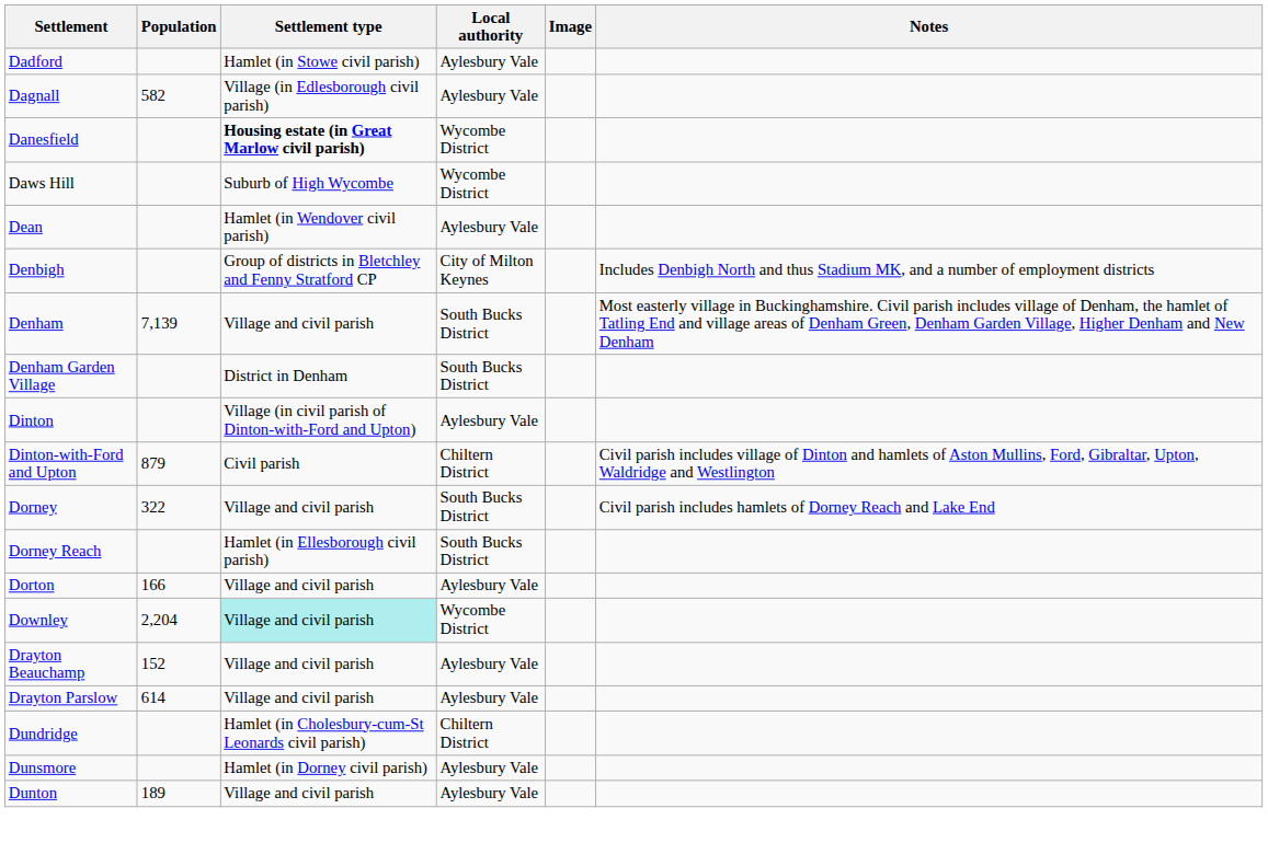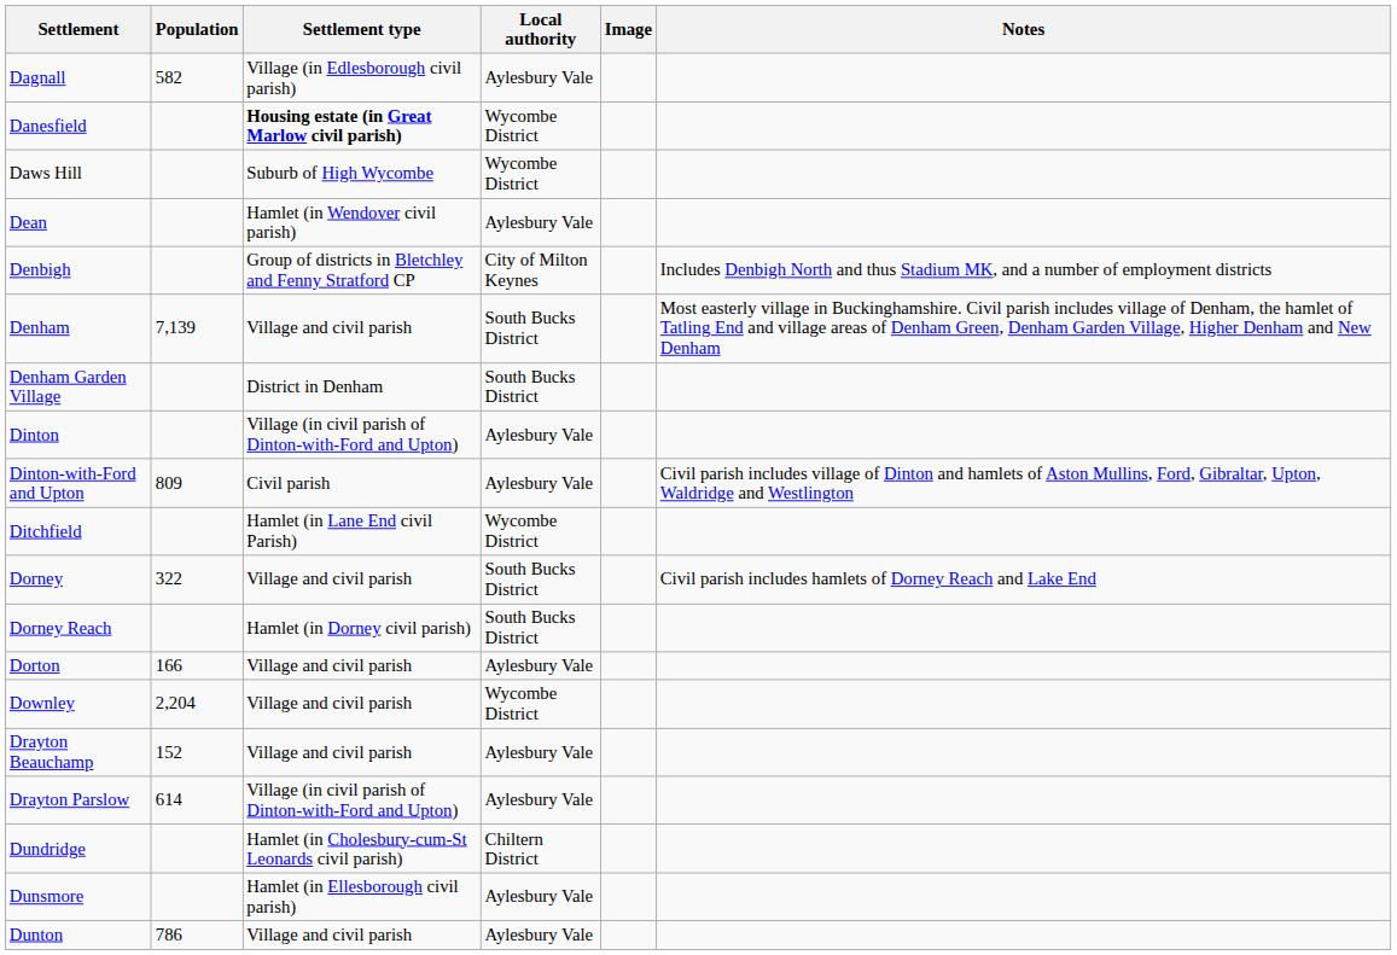- row: Dadford | Hamlet (in Stowe civil parish) | Aylesbury Vale
Dinton-with-Ford and Upton | Population: 879 -> 809
Dinton-with-Ford and Upton | Local authority: Chiltern District -> Aylesbury Vale
+ row: Ditchfield | Hamlet (in Lane End civil Parish) | Wycombe District
Dorney Reach | Settlement type: Hamlet (in Ellesborough civil parish) -> Hamlet (in Dorney civil parish)
Downley | Settlement type: paleturquoise background -> no background
Drayton Parslow | Settlement type: Village and civil parish -> Village (in civil parish of Dinton-with-Ford and Upton)
Dunsmore | Settlement type: Hamlet (in Dorney civil parish) -> Hamlet (in Ellesborough civil parish)
Dunton | Population: 189 -> 786
